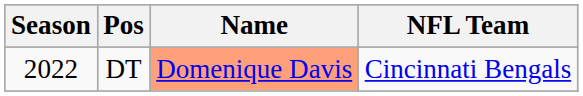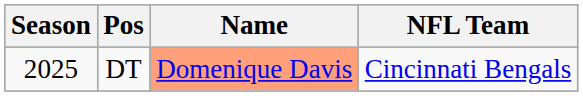DT | Season: 2022 -> 2025
